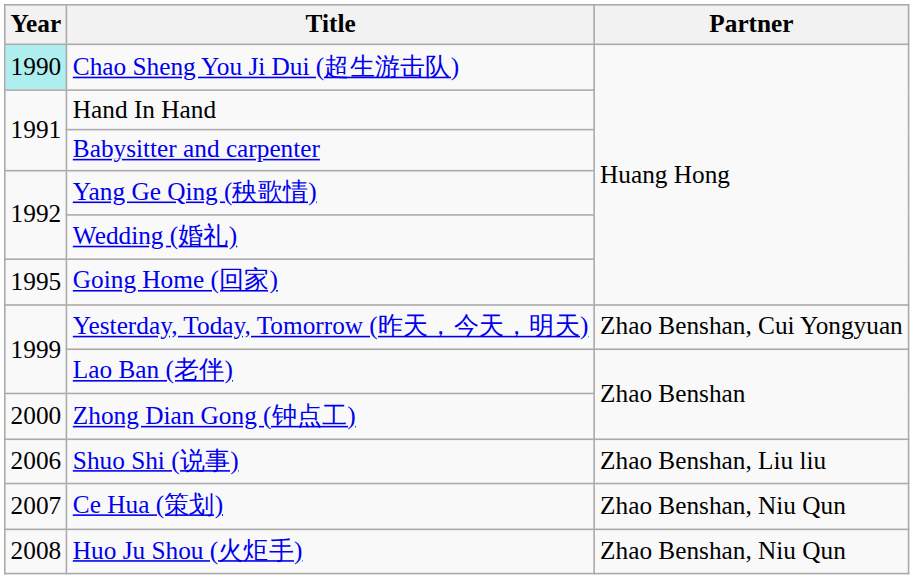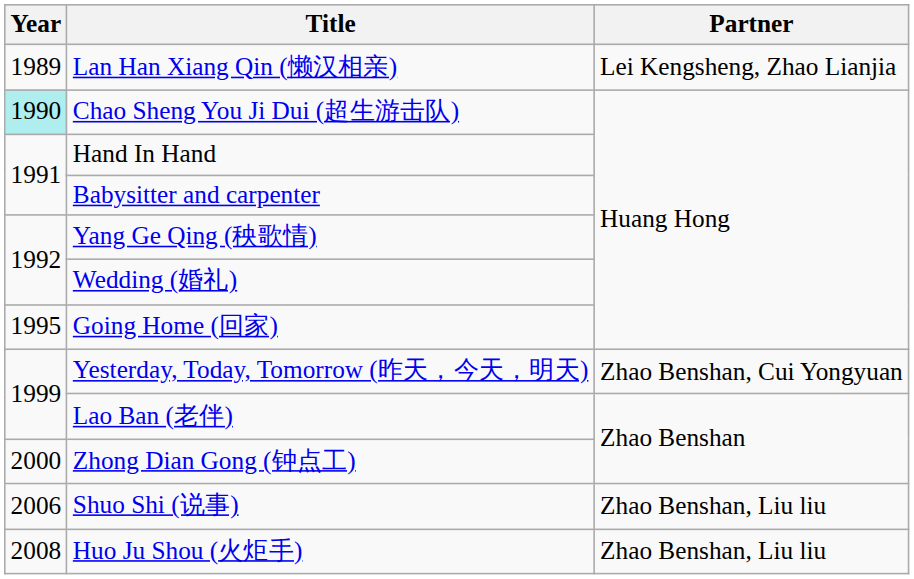+ row: 1989 | Lan Han Xiang Qin (懒汉相亲) | Lei Kengsheng, Zhao Lianjia
- row: 2007 | Ce Hua (策划) | Zhao Benshan, Niu Qun
Huo Ju Shou (火炬手) | Partner: Zhao Benshan, Niu Qun -> Zhao Benshan, Liu liu
